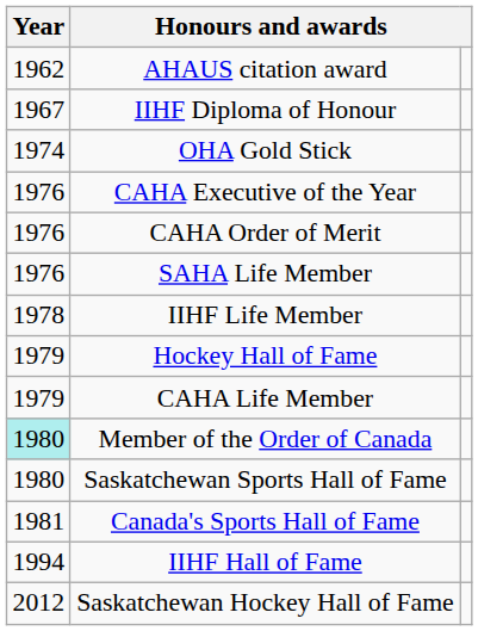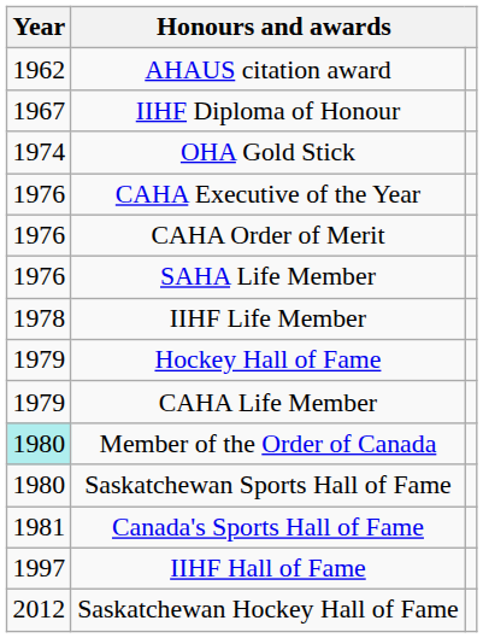IIHF Hall of Fame | Year: 1994 -> 1997
